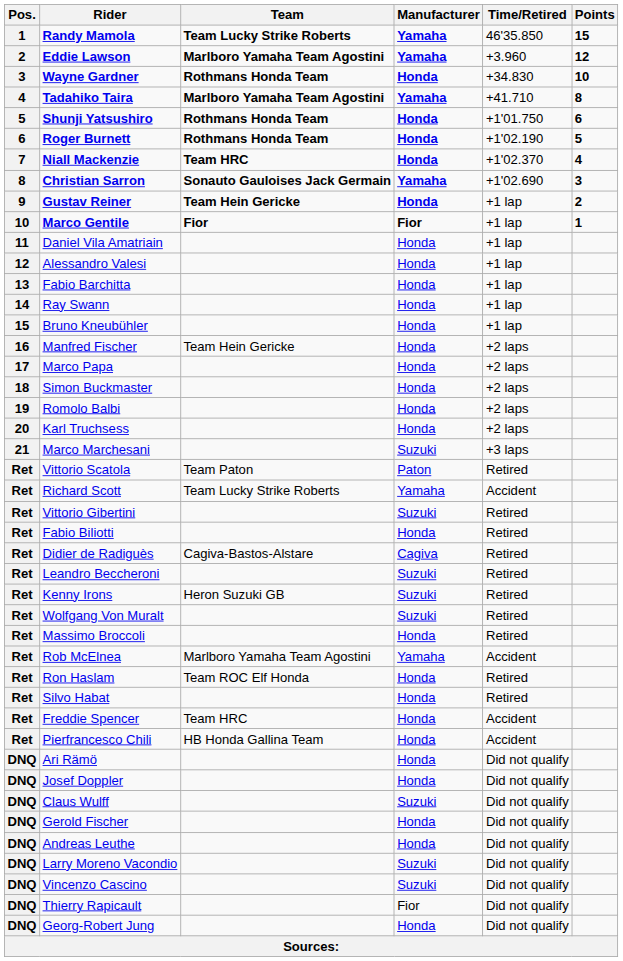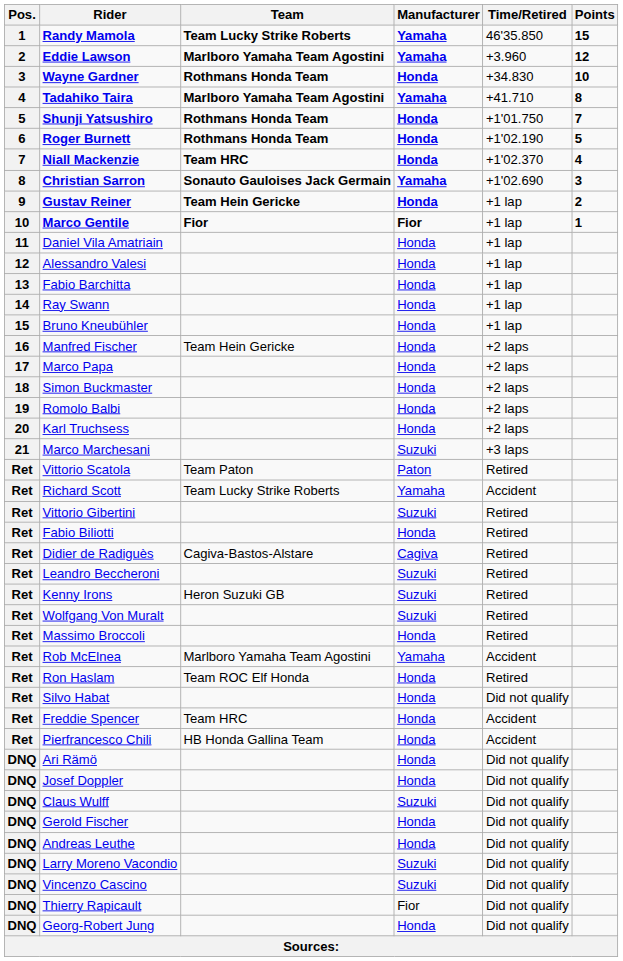Shunji Yatsushiro | Points: 6 -> 7
Silvo Habat | Time/Retired: Retired -> Did not qualify
